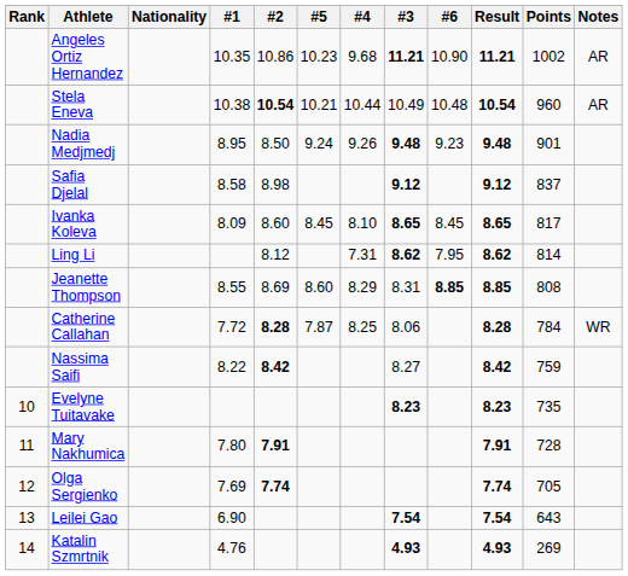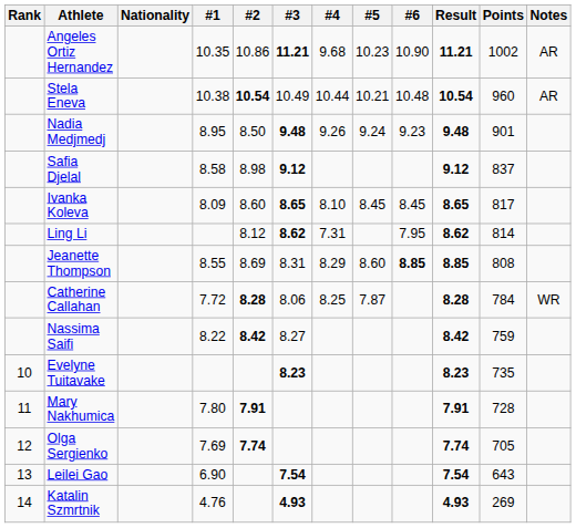columns swapped: #3 <-> #5
